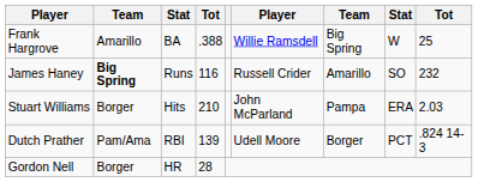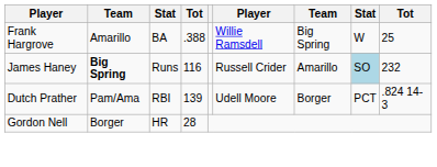James Haney | column 8: no background -> lightblue background
- row: Stuart Williams | Borger | Hits | 210 | John McParland | Pampa | ERA | 2.03
